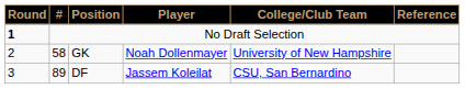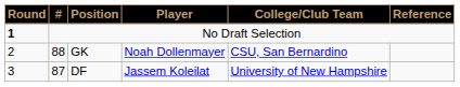GK | #: 58 -> 88
GK | College/Club Team: University of New Hampshire -> CSU, San Bernardino
DF | #: 89 -> 87
DF | College/Club Team: CSU, San Bernardino -> University of New Hampshire
